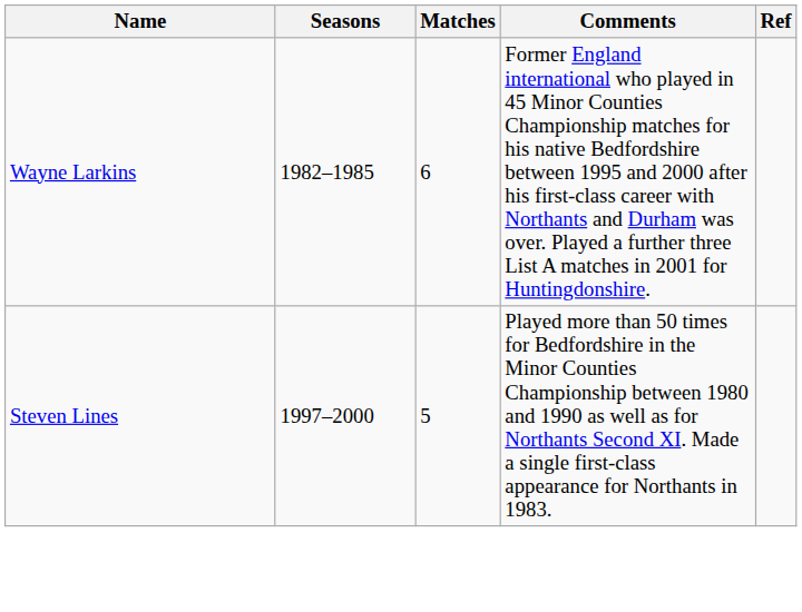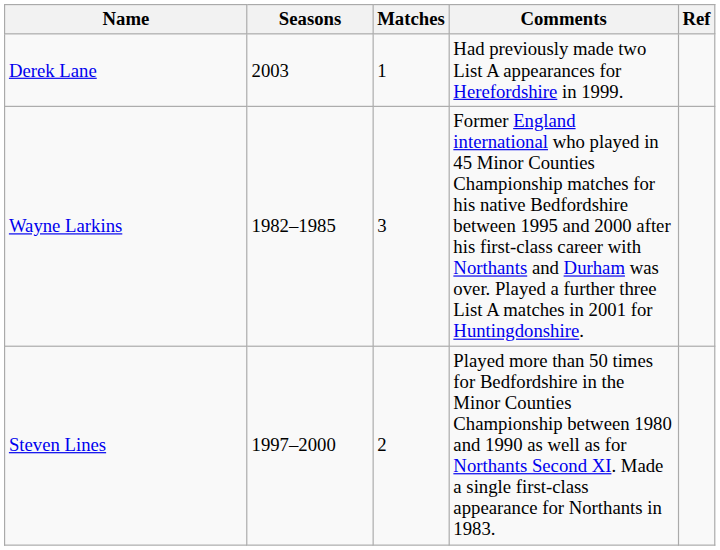+ row: Derek Lane | 2003 | 1 | Had previously made two List A appearances for Herefordshire in 1999.
Wayne Larkins | Matches: 6 -> 3
Steven Lines | Matches: 5 -> 2
